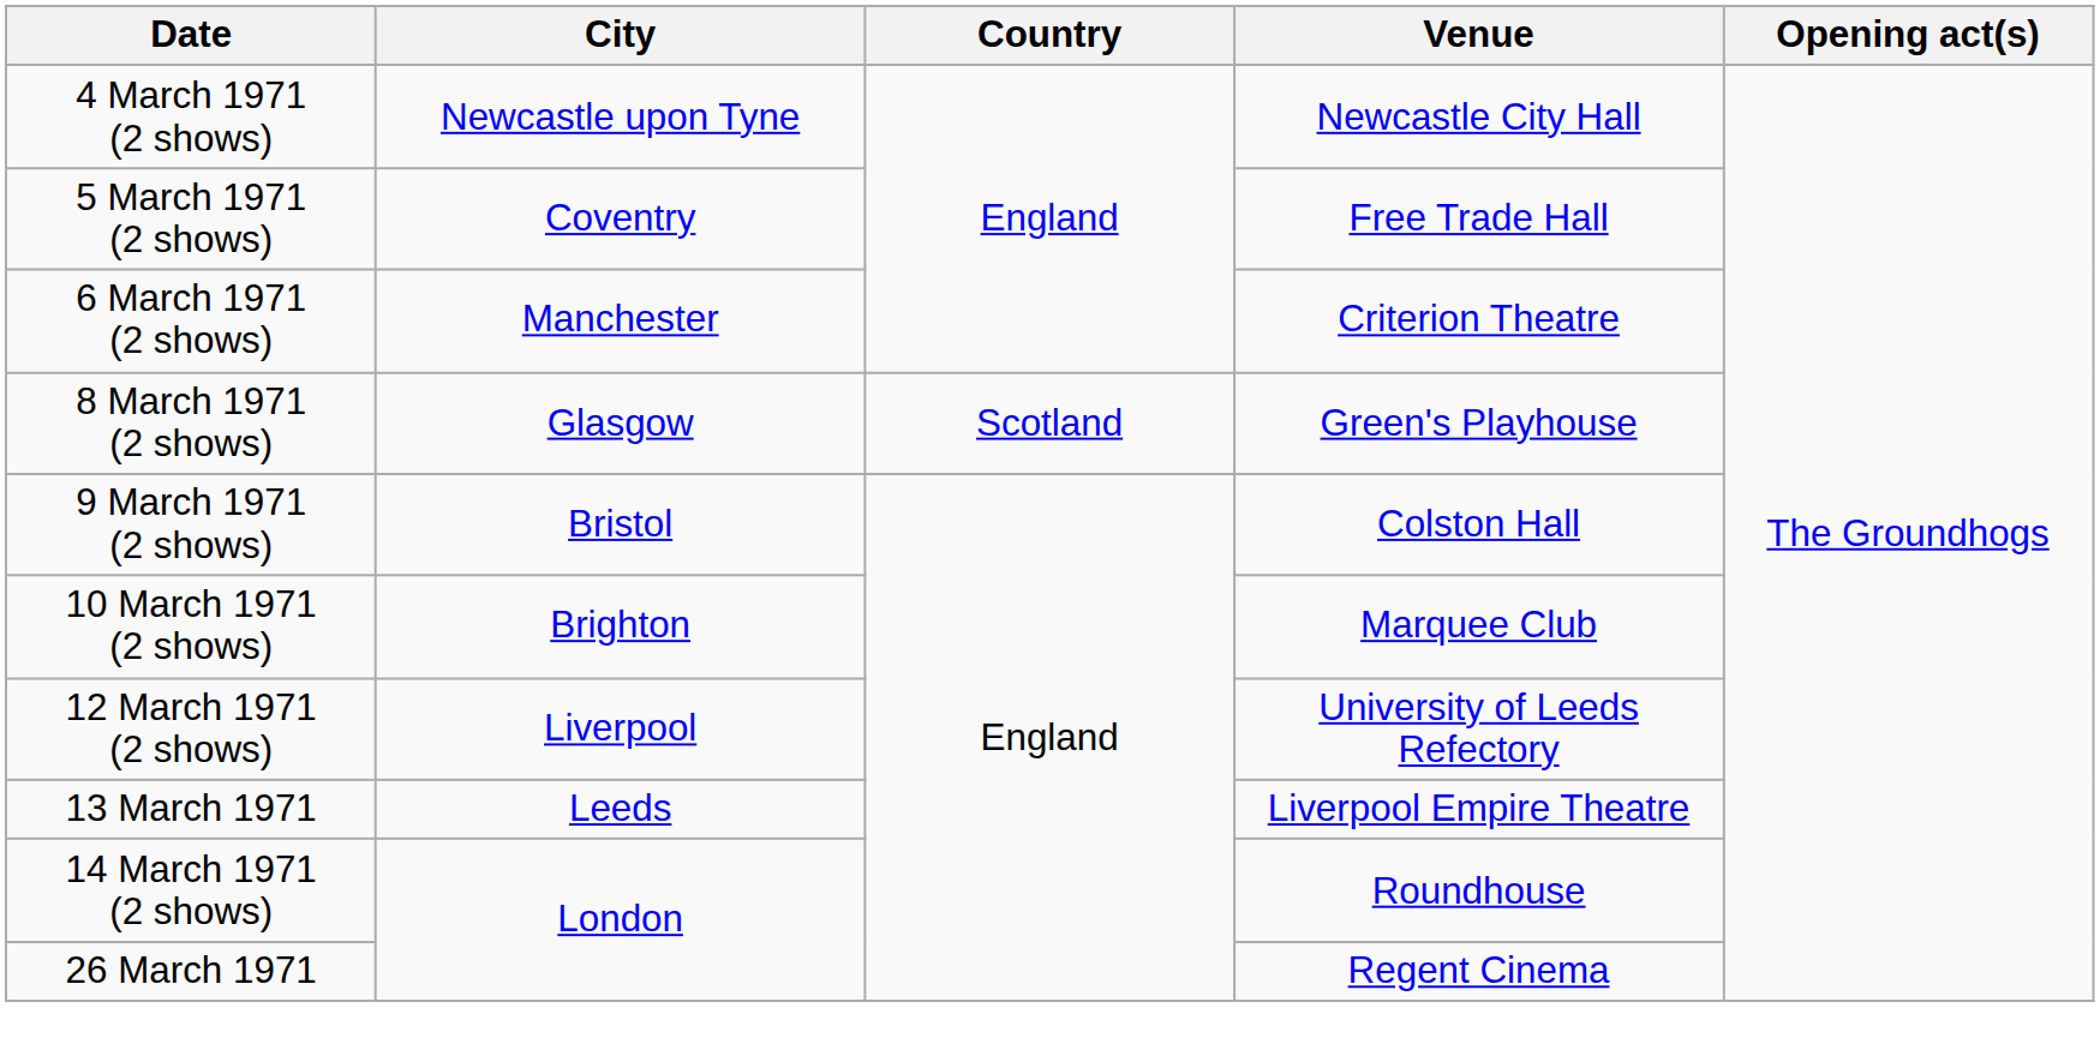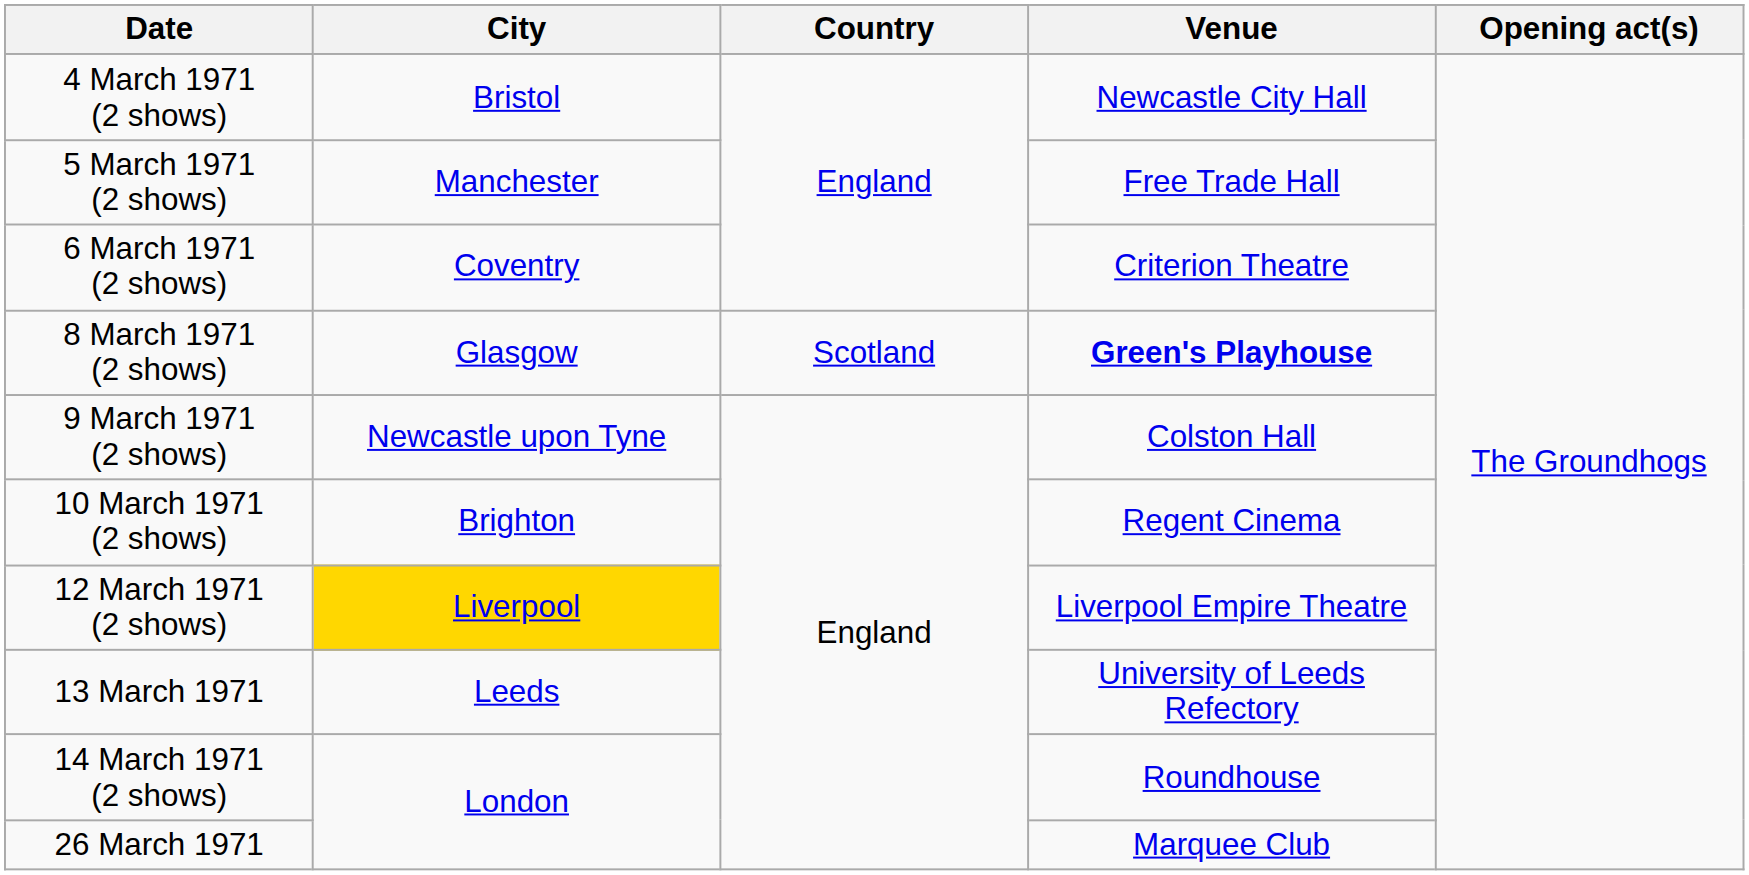4 March 1971 (2 shows) | City: Newcastle upon Tyne -> Bristol
5 March 1971 (2 shows) | City: Coventry -> Manchester
6 March 1971 (2 shows) | City: Manchester -> Coventry
8 March 1971 (2 shows) | Venue: normal -> bold
9 March 1971 (2 shows) | City: Bristol -> Newcastle upon Tyne
10 March 1971 (2 shows) | Venue: Marquee Club -> Regent Cinema
12 March 1971 (2 shows) | City: no background -> gold background
12 March 1971 (2 shows) | Venue: University of Leeds Refectory -> Liverpool Empire Theatre
13 March 1971 | Venue: Liverpool Empire Theatre -> University of Leeds Refectory
26 March 1971 | Venue: Regent Cinema -> Marquee Club
